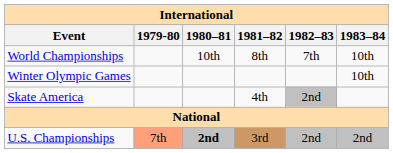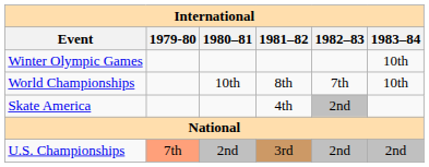rows swapped: Winter Olympic Games <-> World Championships
U.S. Championships | 1980–81: bold -> normal
